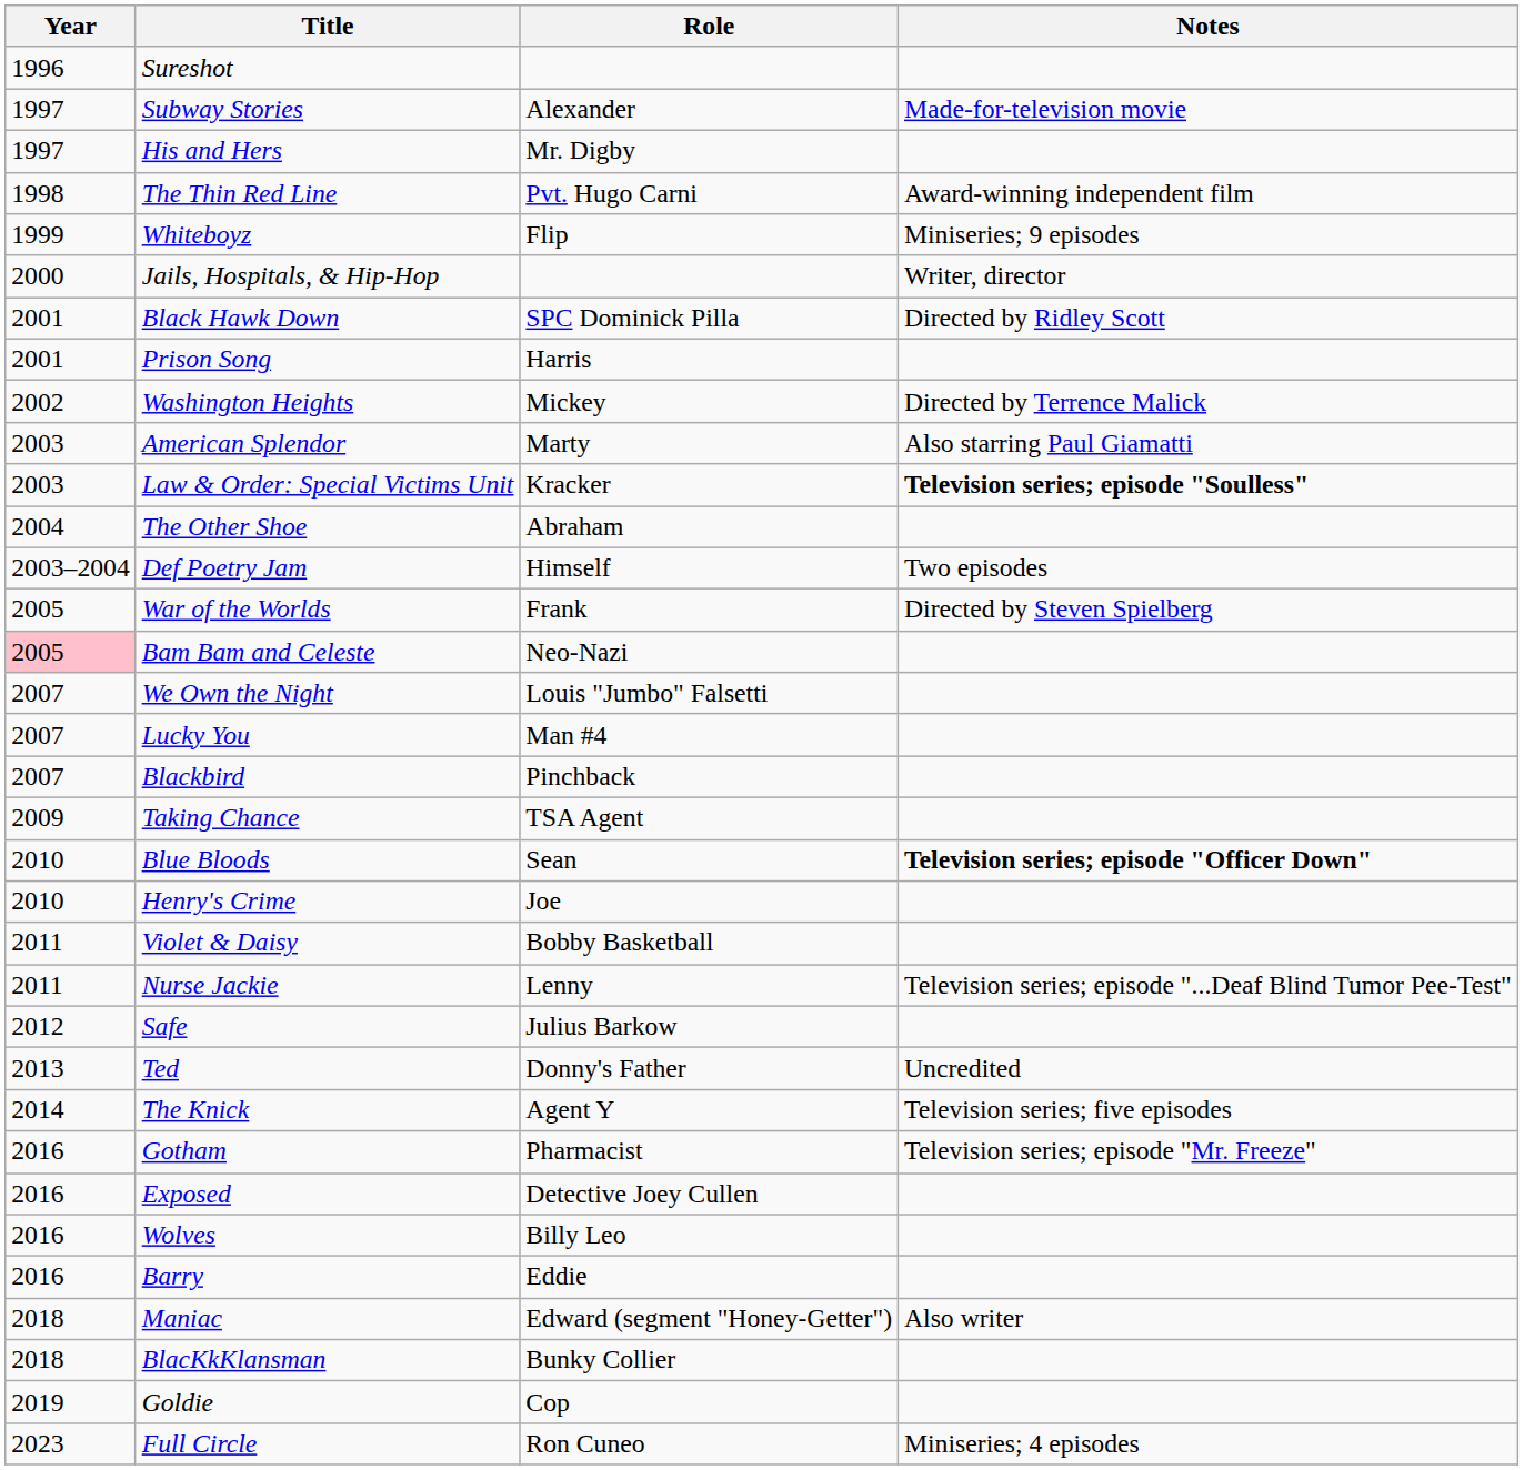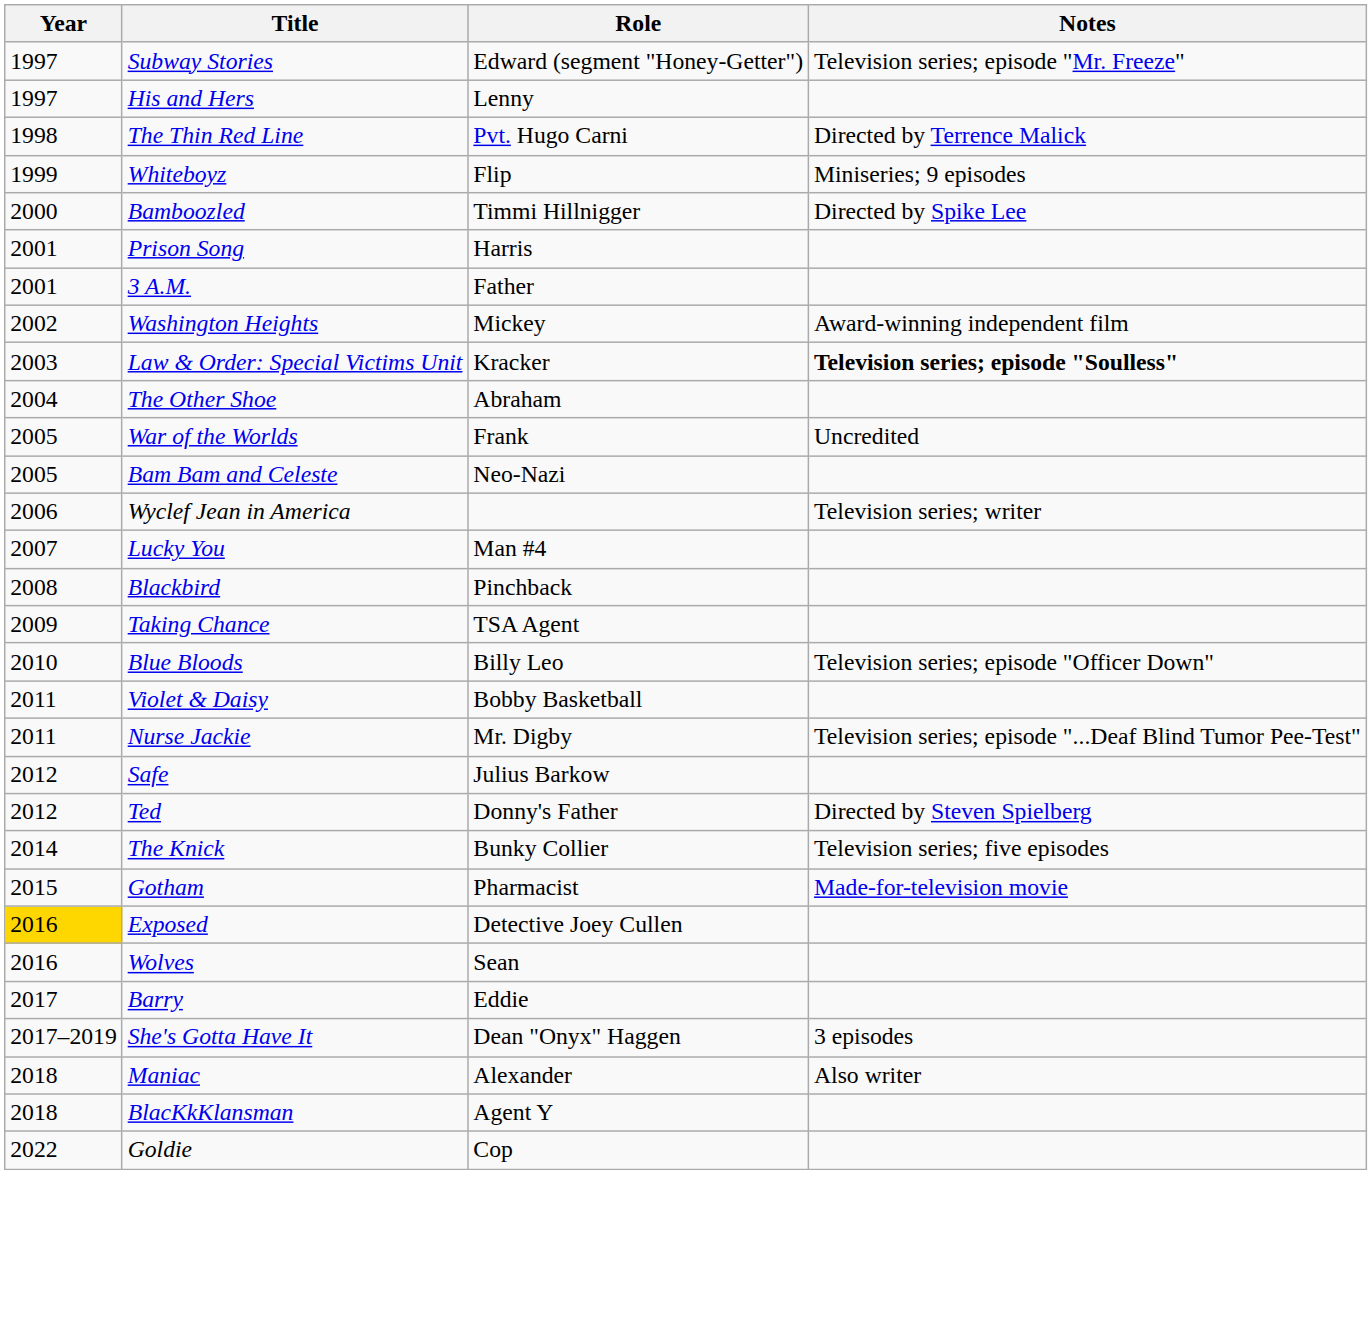- row: 1996 | Sureshot
Subway Stories | Role: Alexander -> Edward (segment "Honey-Getter")
Subway Stories | Notes: Made-for-television movie -> Television series; episode "Mr. Freeze"
His and Hers | Role: Mr. Digby -> Lenny
The Thin Red Line | Notes: Award-winning independent film -> Directed by Terrence Malick
- row: 2000 | Jails, Hospitals, & Hip-Hop | Writer, director
+ row: 2000 | Bamboozled | Timmi Hillnigger | Directed by Spike Lee
- row: 2001 | Black Hawk Down | SPC Dominick Pilla | Directed by Ridley Scott
+ row: 2001 | 3 A.M. | Father
Washington Heights | Notes: Directed by Terrence Malick -> Award-winning independent film
- row: 2003 | American Splendor | Marty | Also starring Paul Giamatti
- row: 2003–2004 | Def Poetry Jam | Himself | Two episodes
War of the Worlds | Notes: Directed by Steven Spielberg -> Uncredited
Bam Bam and Celeste | Year: pink background -> no background
+ row: 2006 | Wyclef Jean in America | Television series; writer
- row: 2007 | We Own the Night | Louis "Jumbo" Falsetti
Blackbird | Year: 2007 -> 2008
Blue Bloods | Role: Sean -> Billy Leo
Blue Bloods | Notes: bold -> normal
- row: 2010 | Henry's Crime | Joe
Nurse Jackie | Role: Lenny -> Mr. Digby
Ted | Year: 2013 -> 2012
Ted | Notes: Uncredited -> Directed by Steven Spielberg
The Knick | Role: Agent Y -> Bunky Collier
Gotham | Year: 2016 -> 2015
Gotham | Notes: Television series; episode "Mr. Freeze" -> Made-for-television movie
Exposed | Year: no background -> gold background
Wolves | Role: Billy Leo -> Sean
Barry | Year: 2016 -> 2017
+ row: 2017–2019 | She's Gotta Have It | Dean "Onyx" Haggen | 3 episodes
Maniac | Role: Edward (segment "Honey-Getter") -> Alexander
BlacKkKlansman | Role: Bunky Collier -> Agent Y
Goldie | Year: 2019 -> 2022
- row: 2023 | Full Circle | Ron Cuneo | Miniseries; 4 episodes
